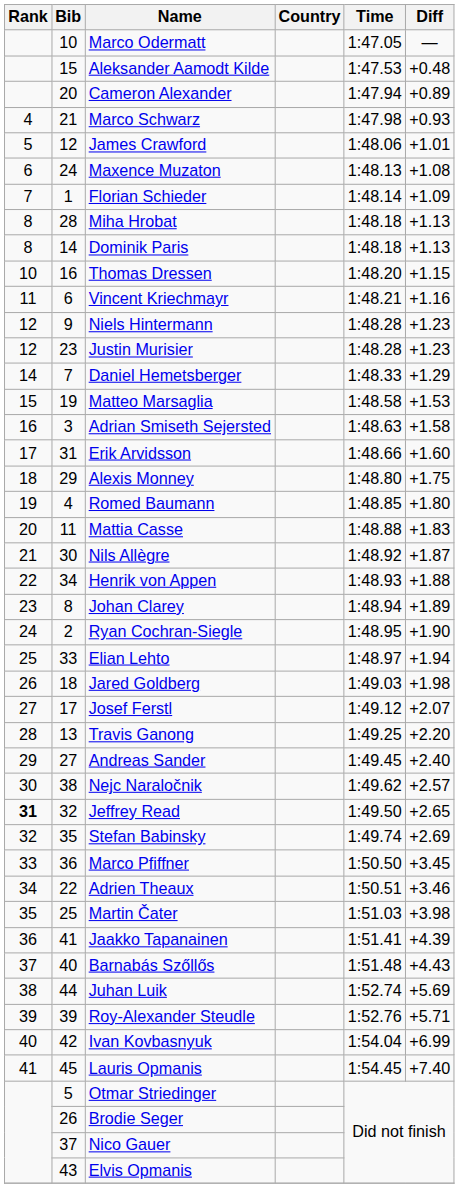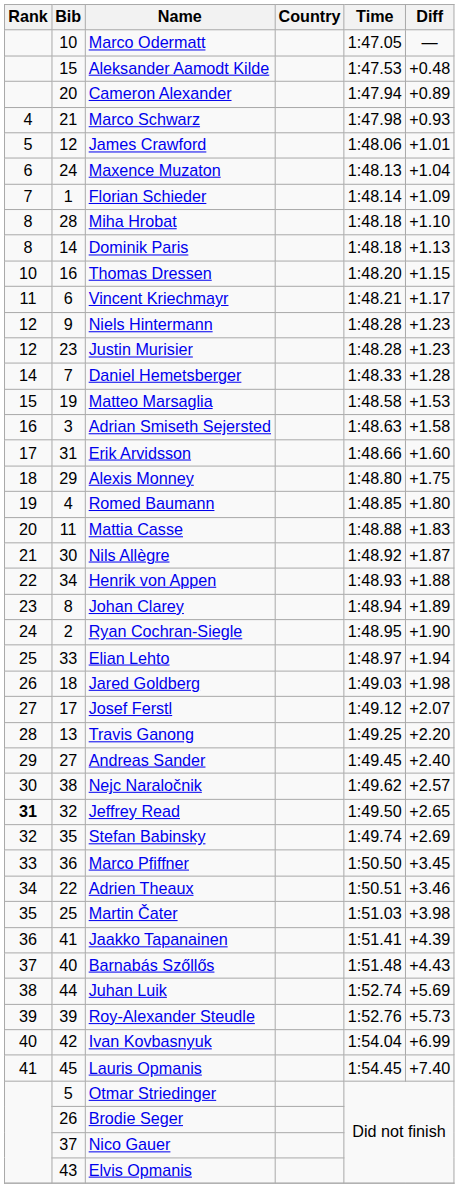Maxence Muzaton | Diff: +1.08 -> +1.04
Miha Hrobat | Diff: +1.13 -> +1.10
Vincent Kriechmayr | Diff: +1.16 -> +1.17
Daniel Hemetsberger | Diff: +1.29 -> +1.28
Roy-Alexander Steudle | Diff: +5.71 -> +5.73
